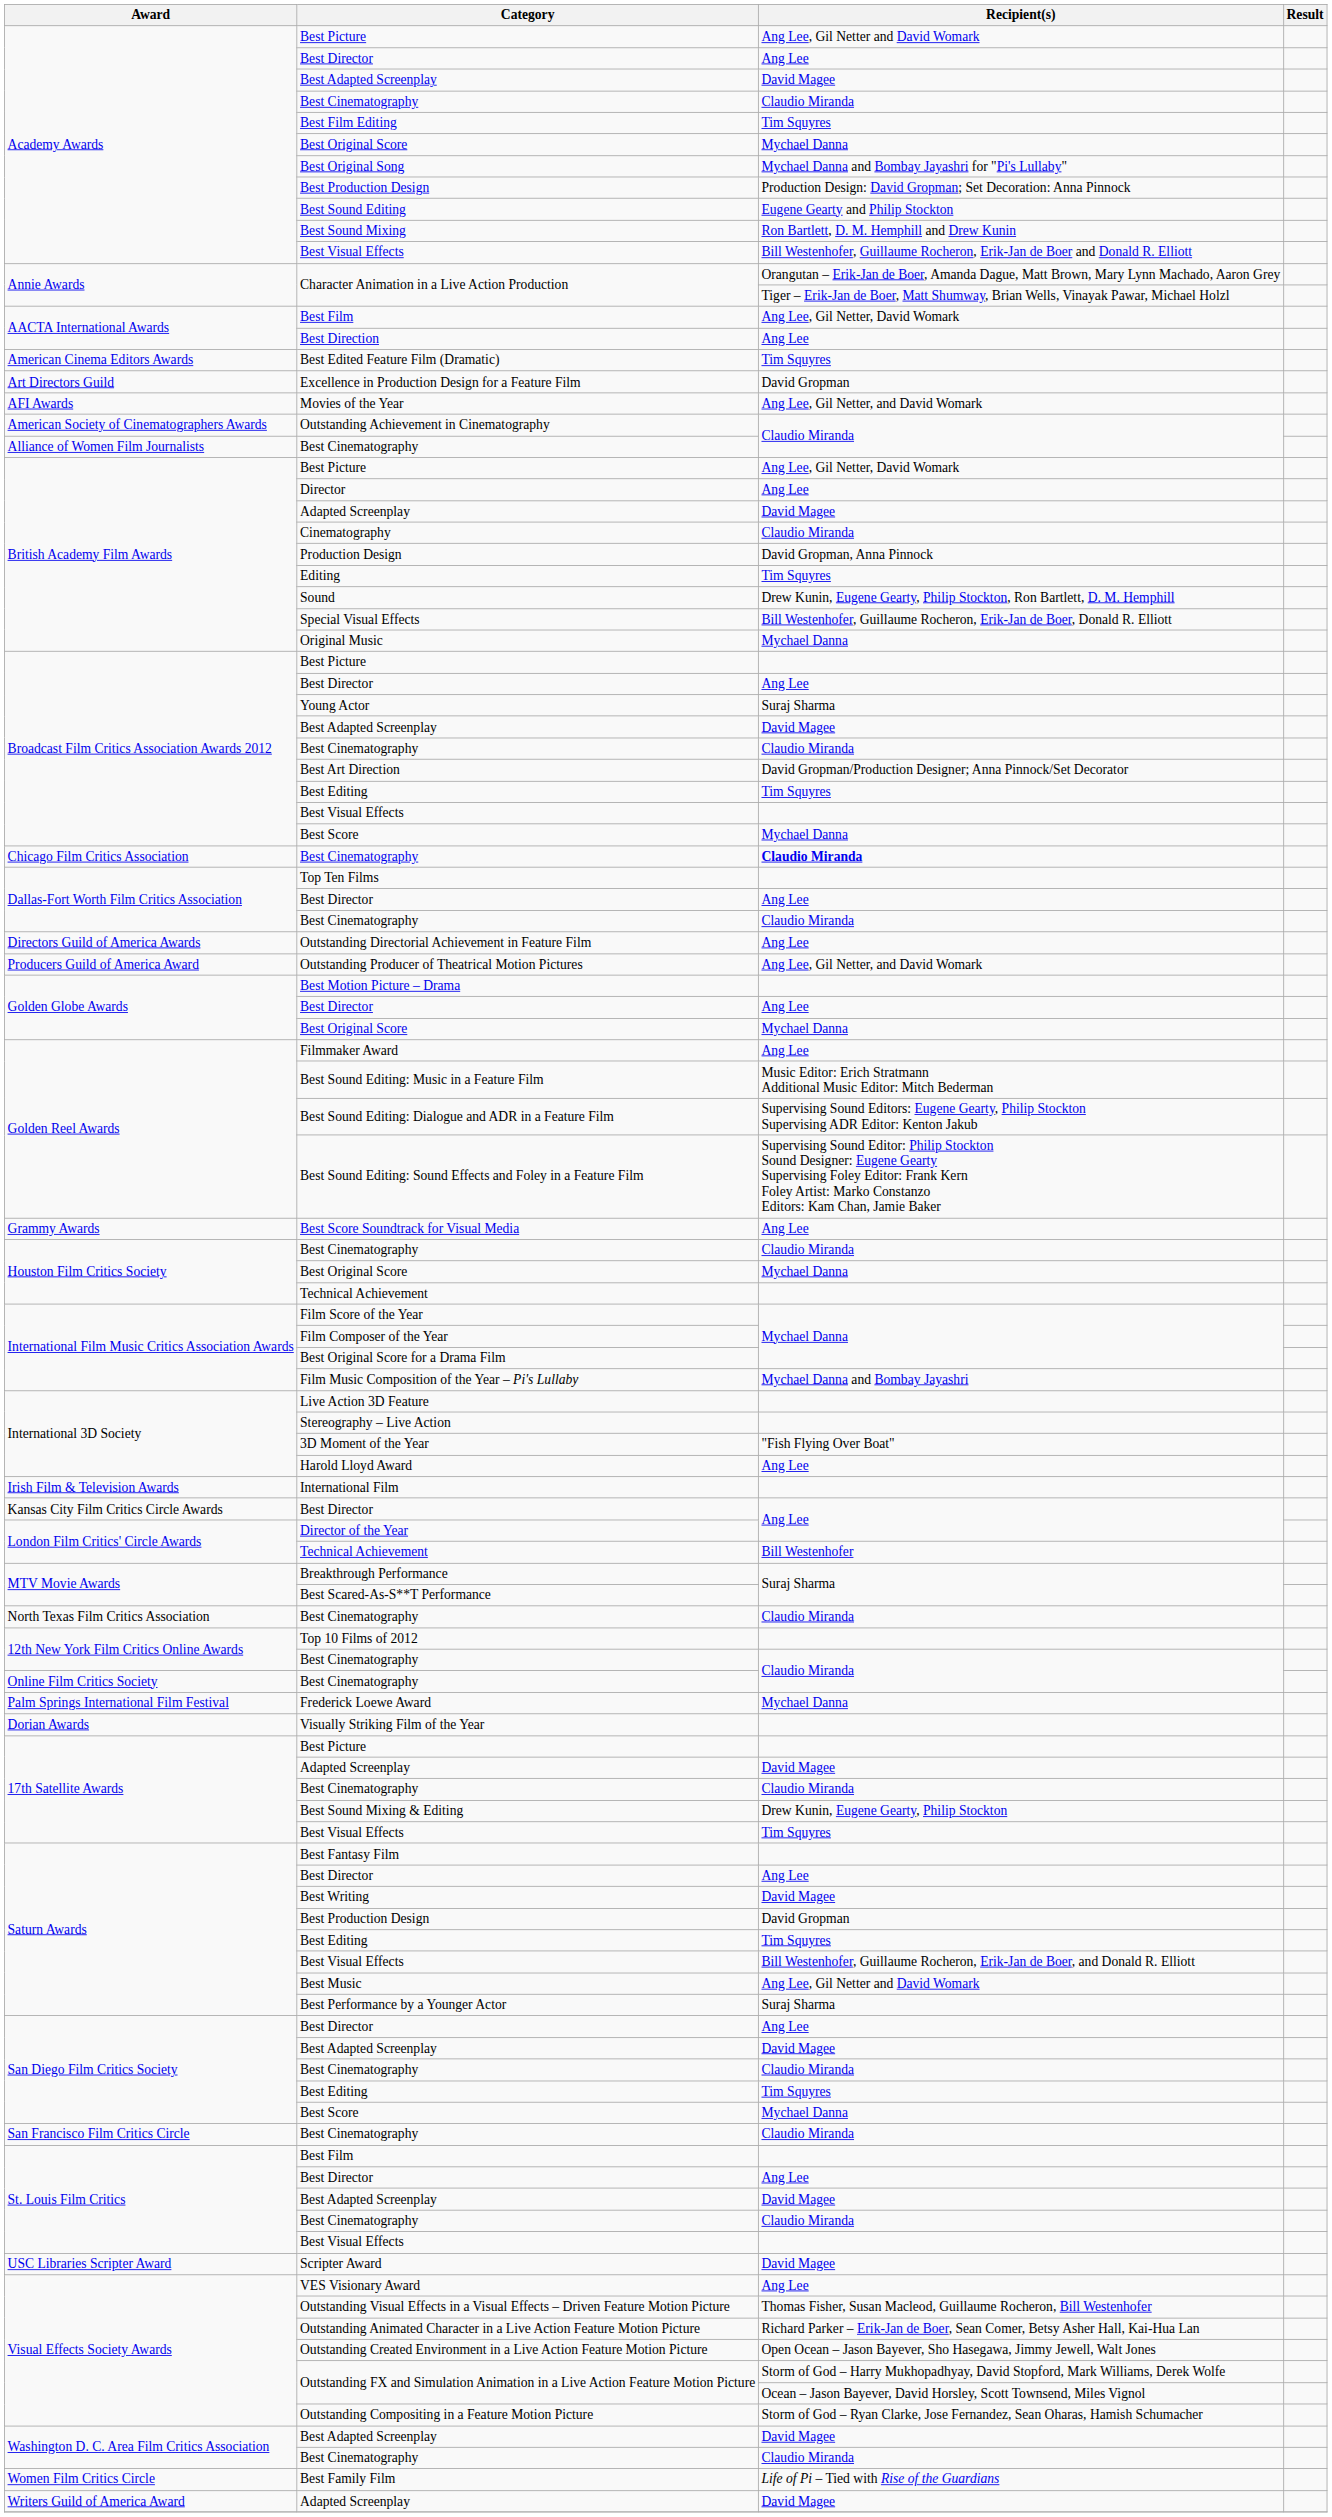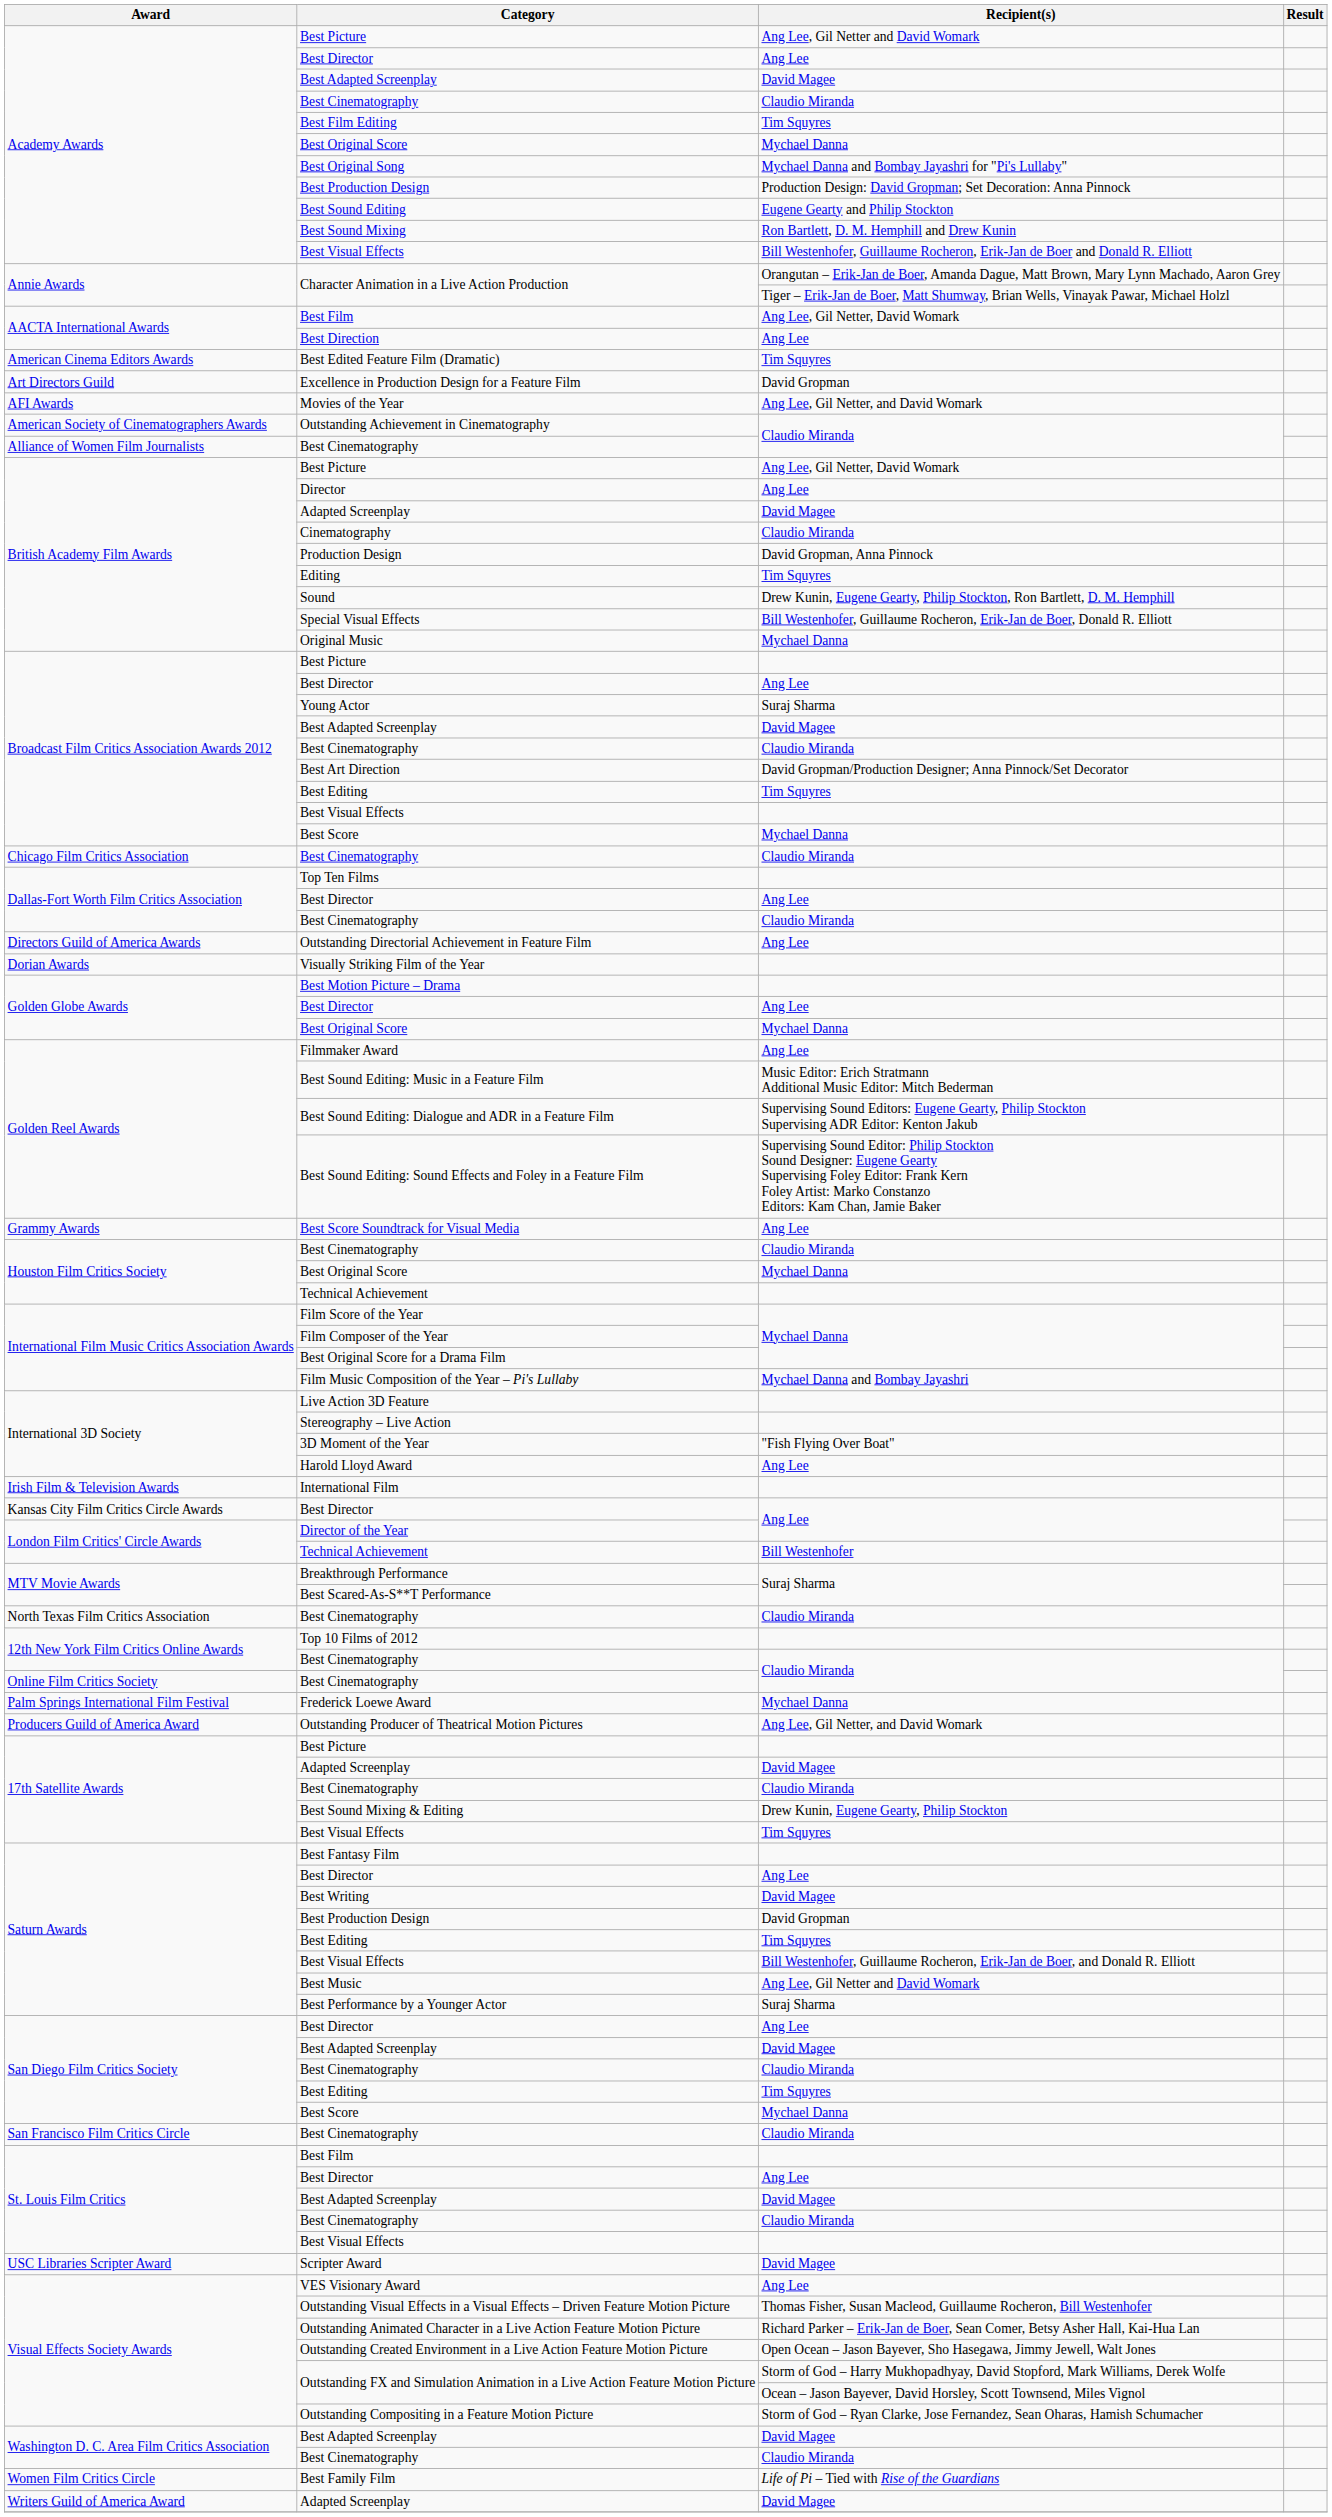Chicago Film Critics Association / Best Cinematography | Recipient(s): bold -> normal
rows swapped: Visually Striking Film of the Year <-> Outstanding Producer of Theatrical Motion Pictures
